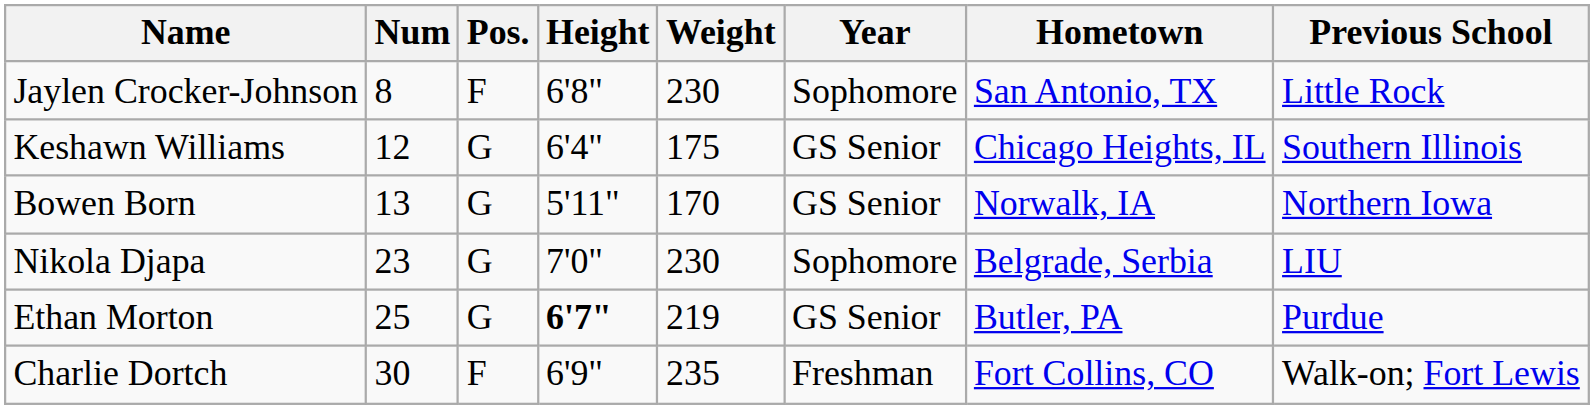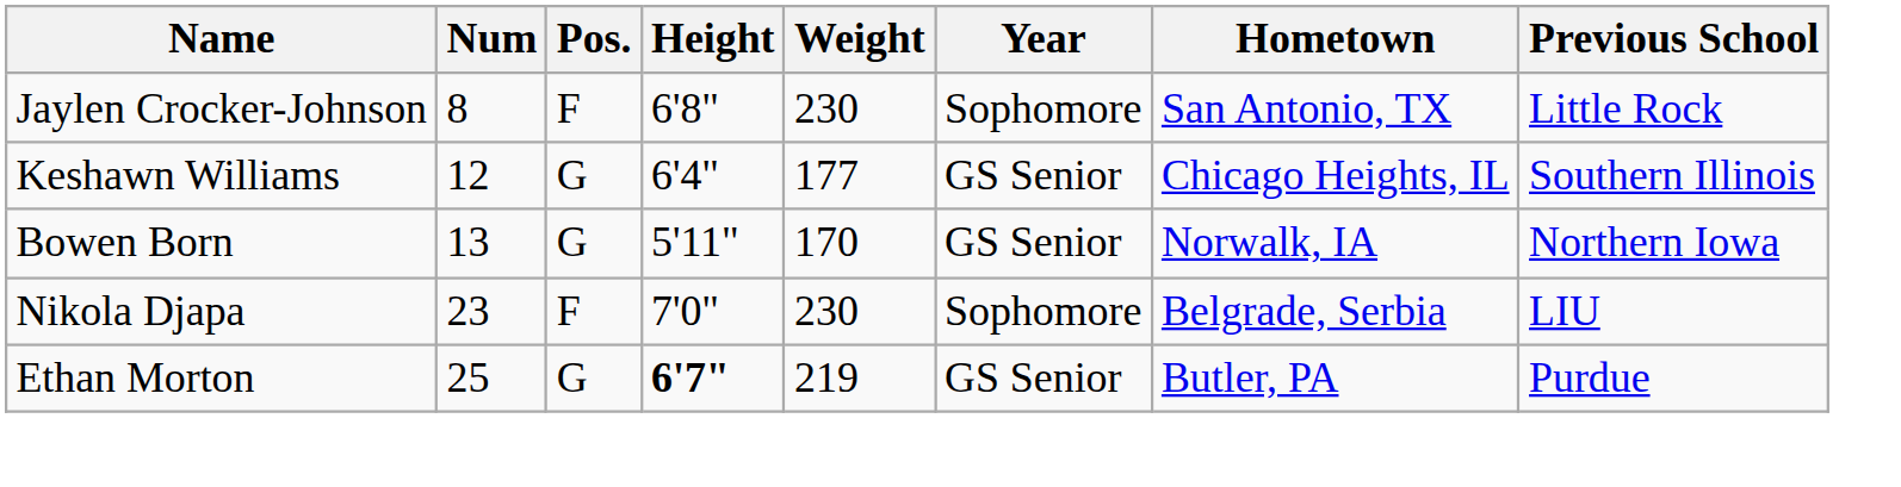Keshawn Williams | Weight: 175 -> 177
Nikola Djapa | Pos.: G -> F
- row: Charlie Dortch | 30 | F | 6'9" | 235 | Freshman | Fort Collins, CO | Walk-on; Fort Lewis
